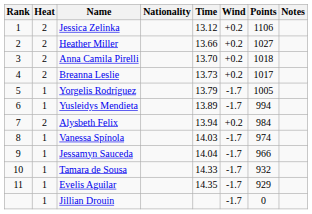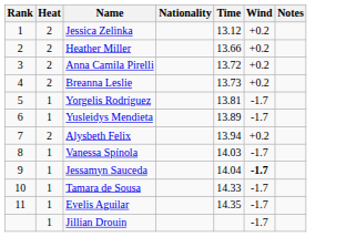- column: Points | 1106 | 1027 | 1018 | 1017 | 1005 | 994 | 984 | 974 | 966 | 932 | 929 | 0
Anna Camila Pirelli | Time: 13.70 -> 13.72
Yorgelis Rodríguez | Time: 13.79 -> 13.81
Jessamyn Sauceda | Wind: normal -> bold
